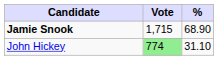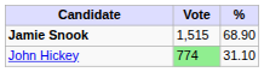Jamie Snook | Vote: 1,715 -> 1,515
